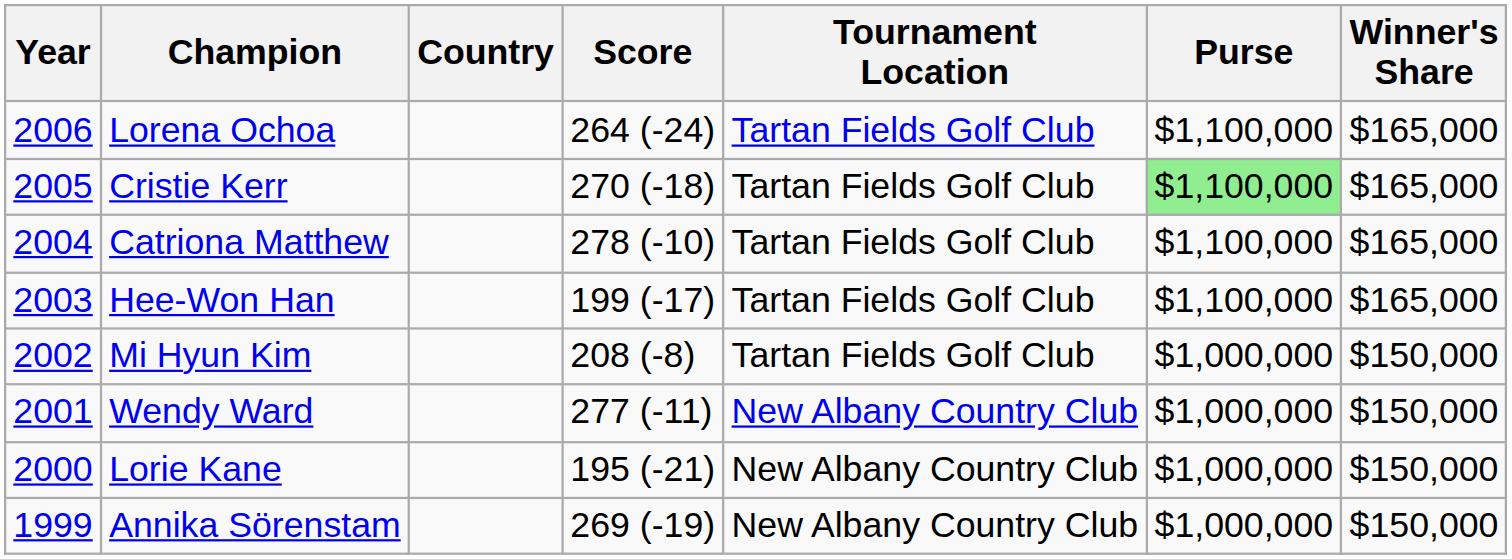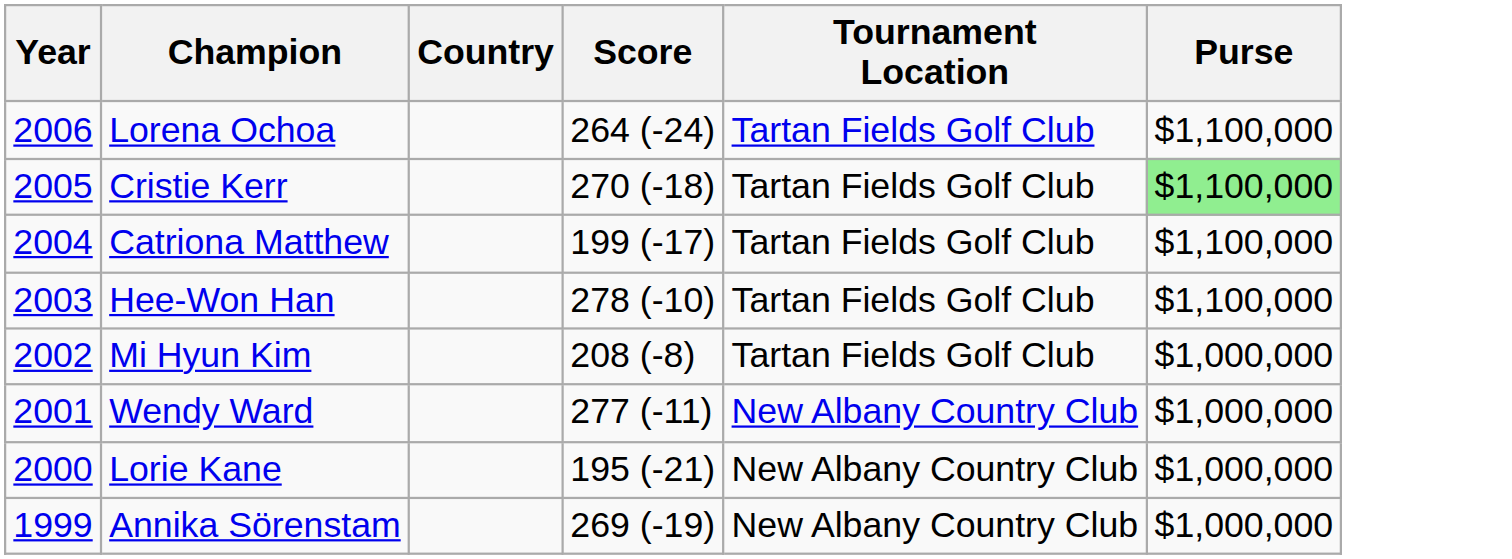- column: Winner's Share | $165,000 | $165,000 | $165,000 | $165,000 | $150,000 | $150,000 | $150,000 | $150,000
Catriona Matthew | Score: 278 (-10) -> 199 (-17)
Hee-Won Han | Score: 199 (-17) -> 278 (-10)
